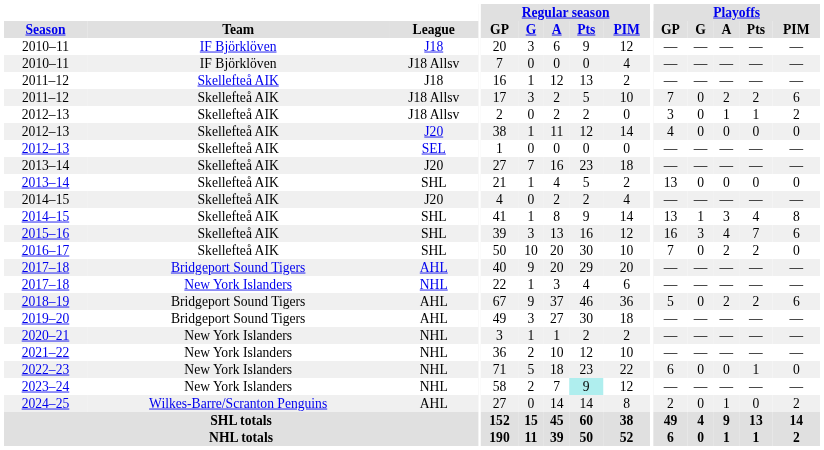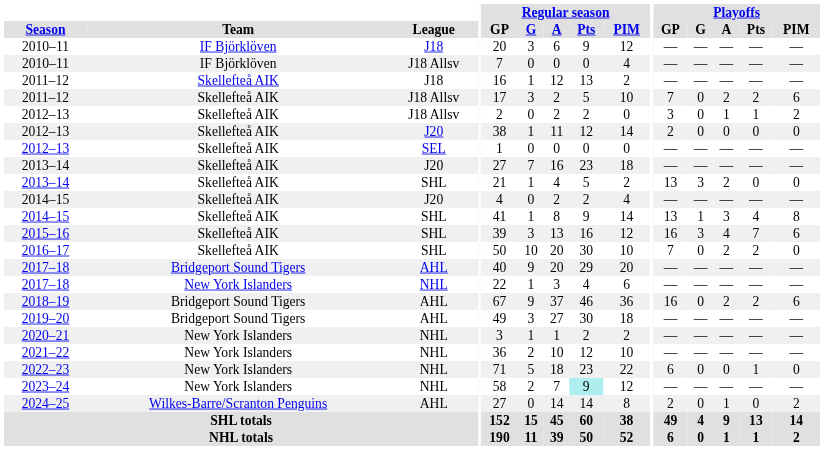2012–13 / J20 | Playoffs / GP: 4 -> 2
2013–14 / SHL | Playoffs / G: 0 -> 3
2013–14 / SHL | Playoffs / A: 0 -> 2
2018–19 | Playoffs / GP: 5 -> 16
